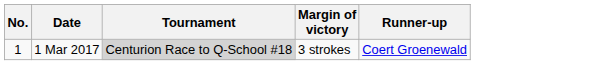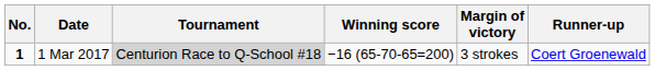+ column: Winning score | −16 (65-70-65=200)
1 Mar 2017 | No.: normal -> bold
